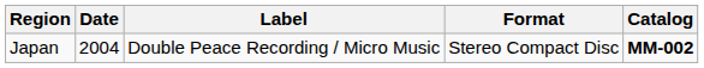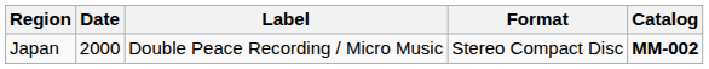Japan | Date: 2004 -> 2000
